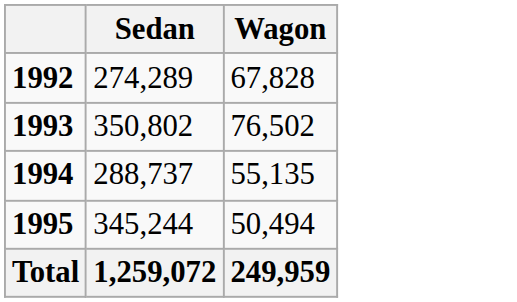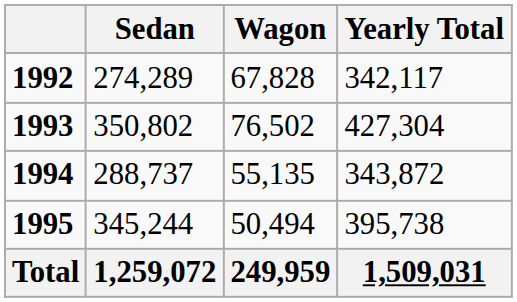+ column: Yearly Total | 342,117 | 427,304 | 343,872 | 395,738 | 1,509,031
